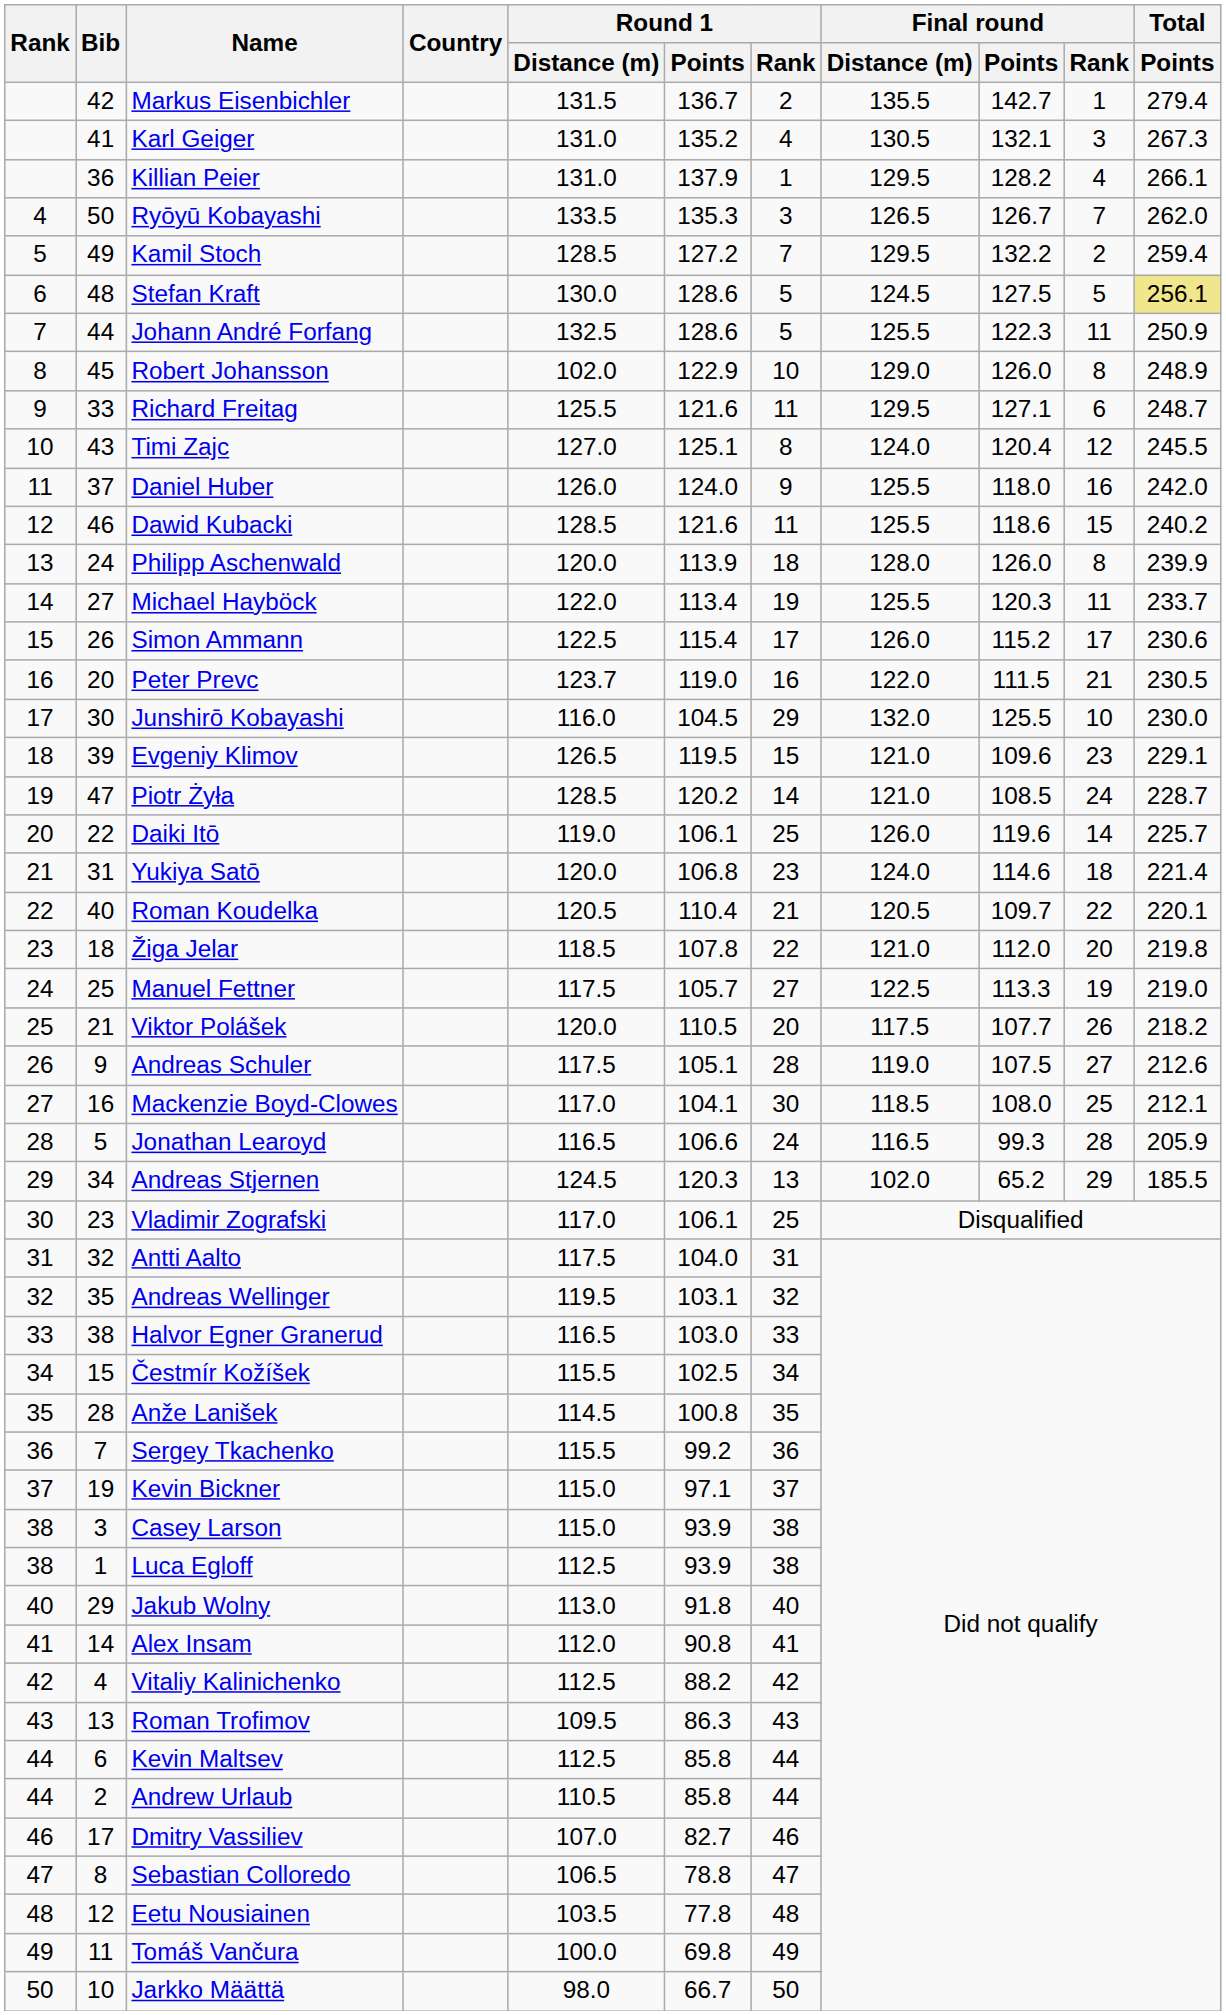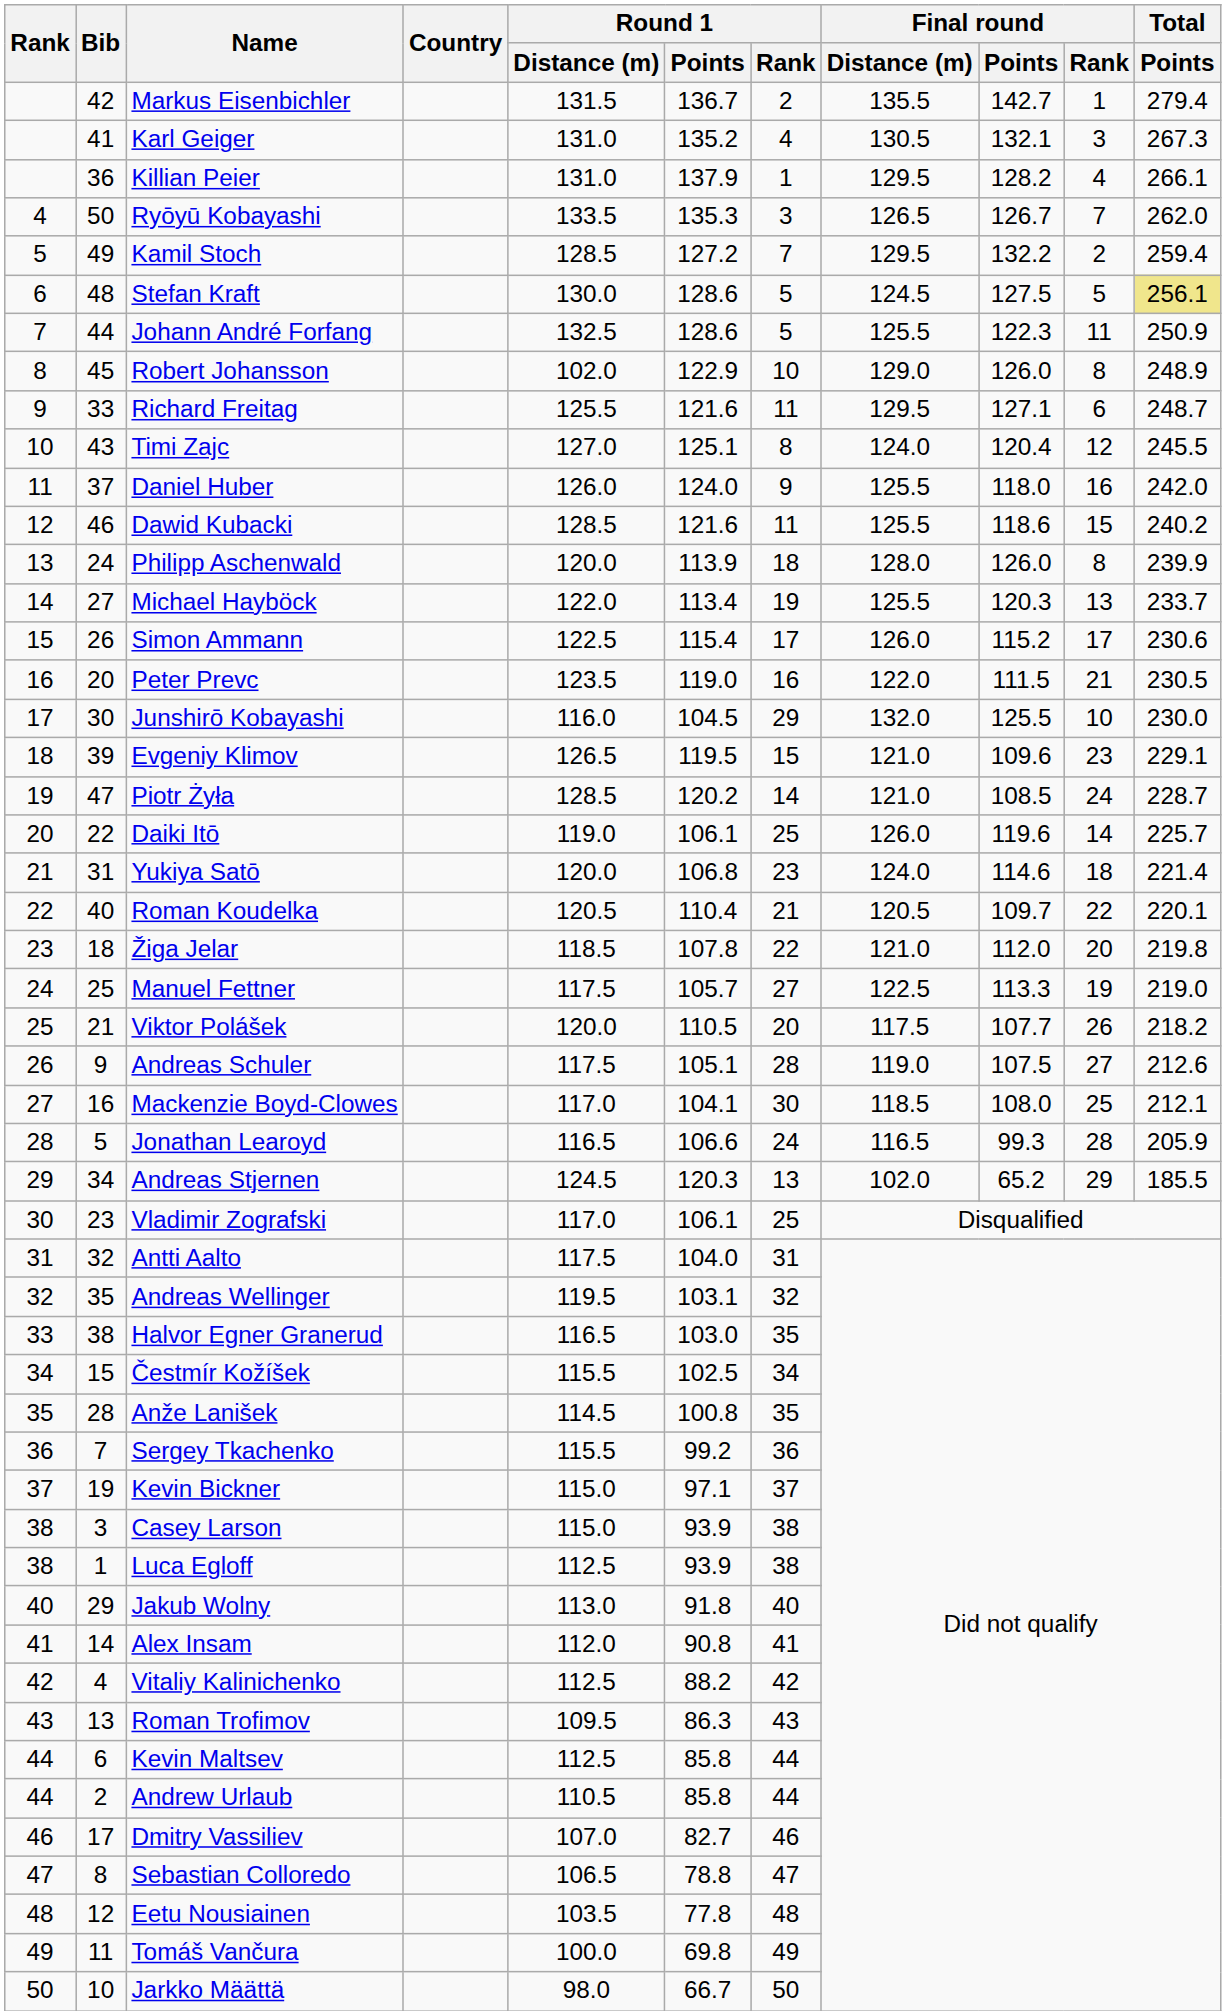Michael Hayböck | Final round / Rank: 11 -> 13
Peter Prevc | Round 1 / Distance (m): 123.7 -> 123.5
Halvor Egner Granerud | Round 1 / Rank: 33 -> 35
